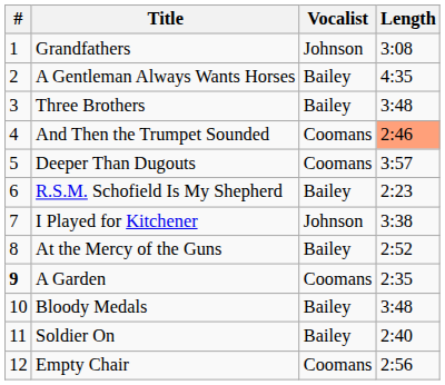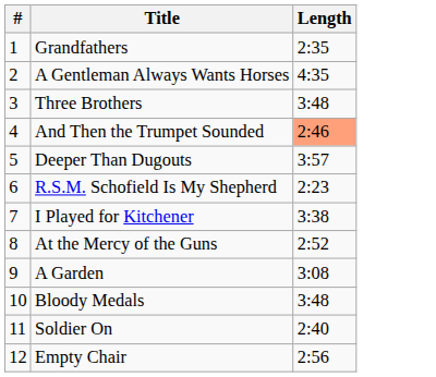- column: Vocalist | Johnson | Bailey | Bailey | Coomans | Coomans | Bailey | Johnson | Bailey | Coomans | Bailey | Bailey | Coomans
Grandfathers | Length: 3:08 -> 2:35
A Garden | #: bold -> normal
A Garden | Length: 2:35 -> 3:08
